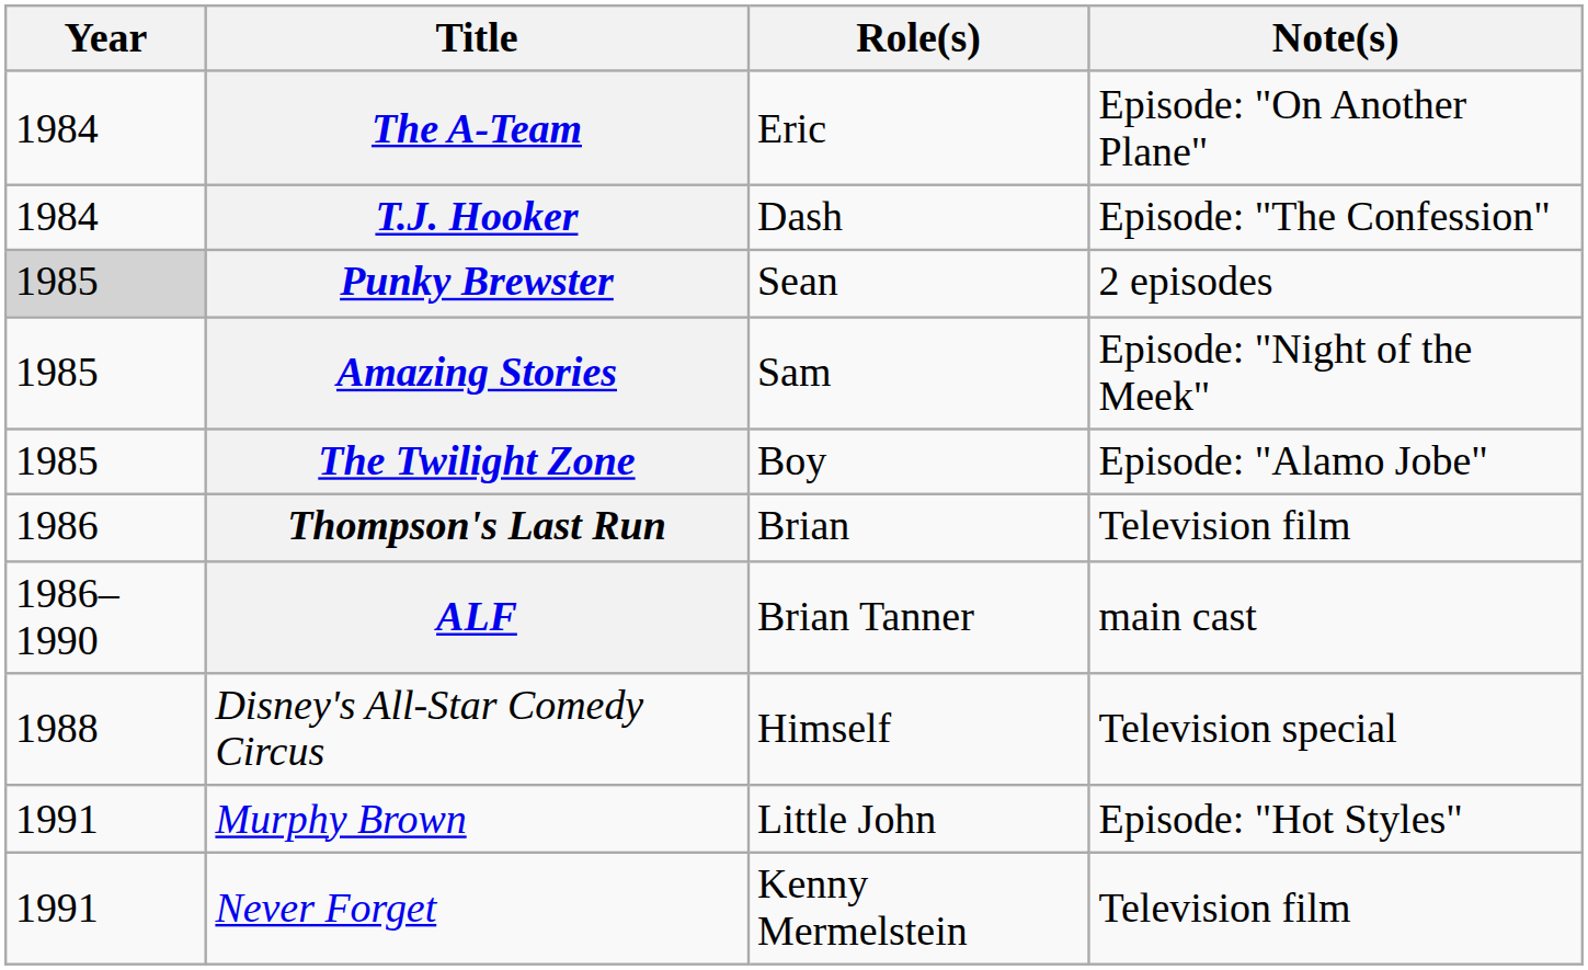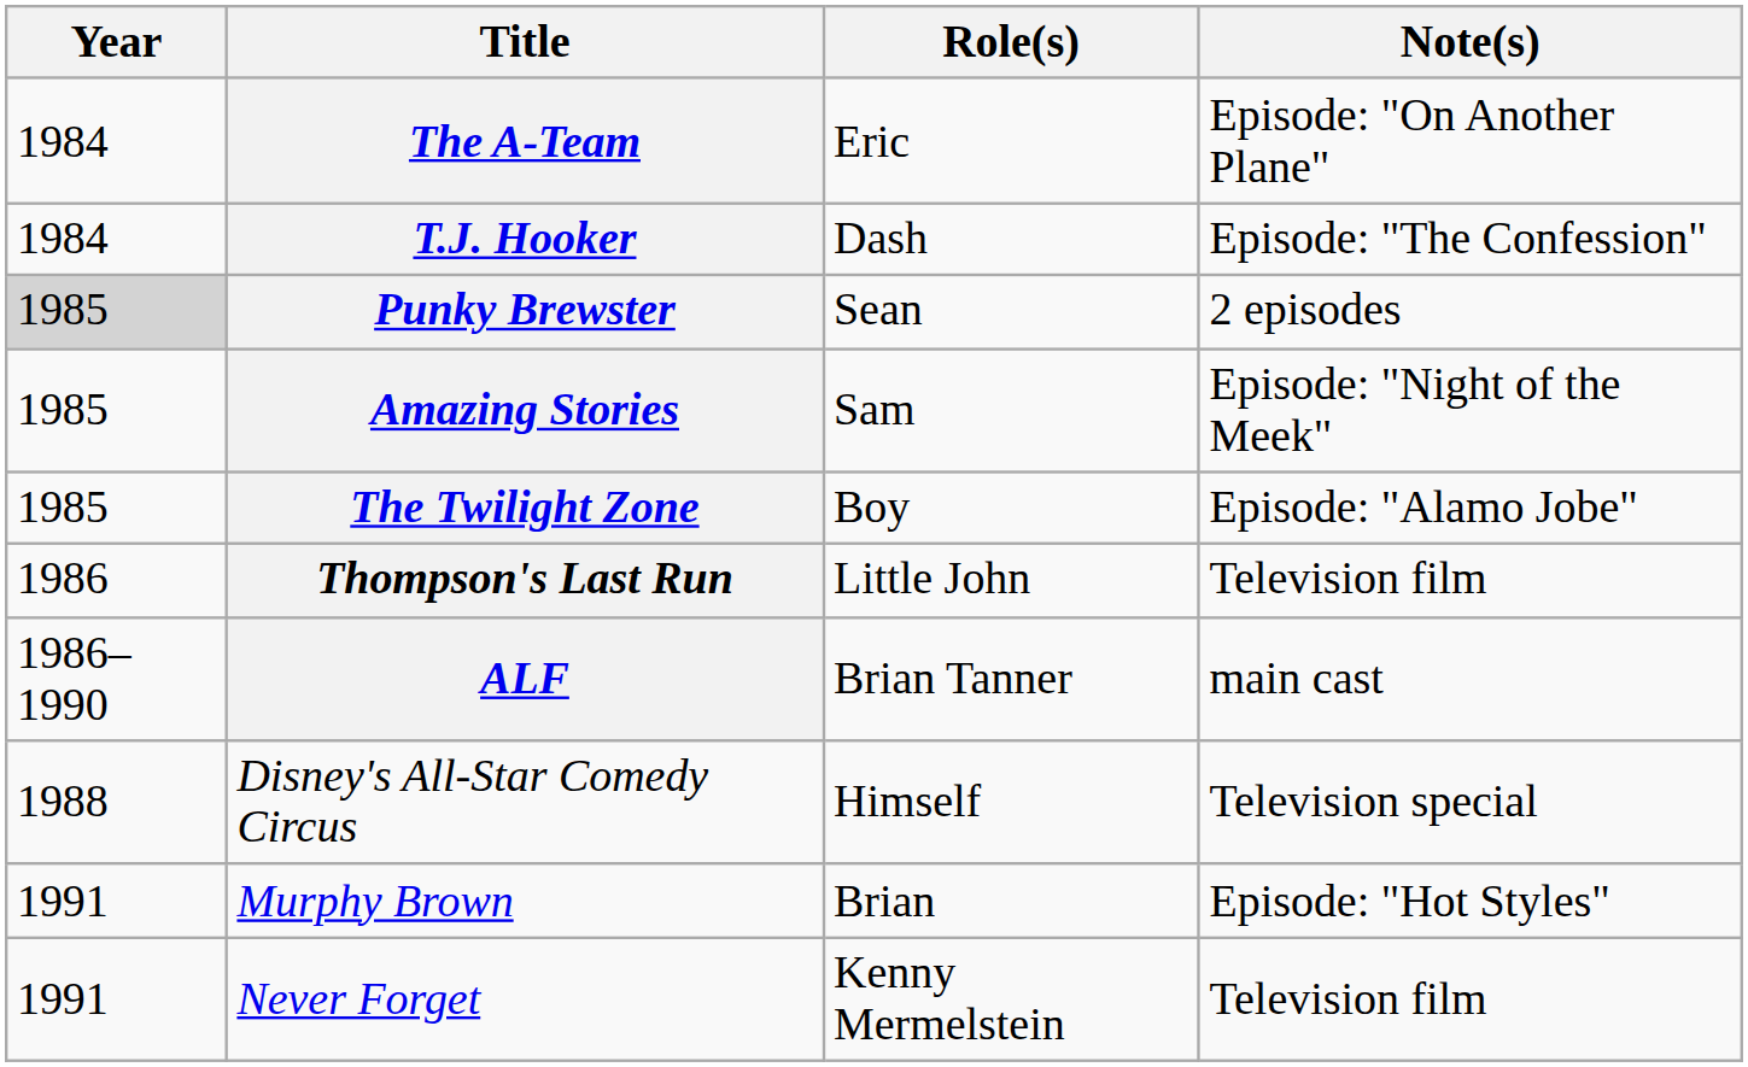Thompson's Last Run | Role(s): Brian -> Little John
Murphy Brown | Role(s): Little John -> Brian
